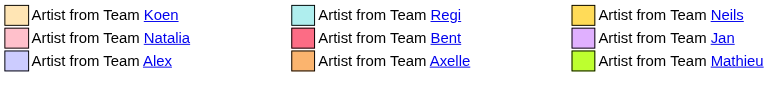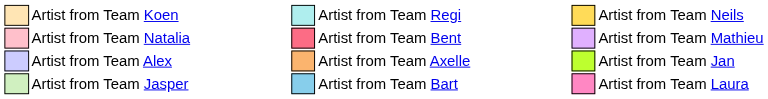Artist from Team Natalia | column 14: Artist from Team Jan -> Artist from Team Mathieu
Artist from Team Alex | column 14: Artist from Team Mathieu -> Artist from Team Jan
+ row: Artist from Team Jasper | Artist from Team Bart | Artist from Team Laura
